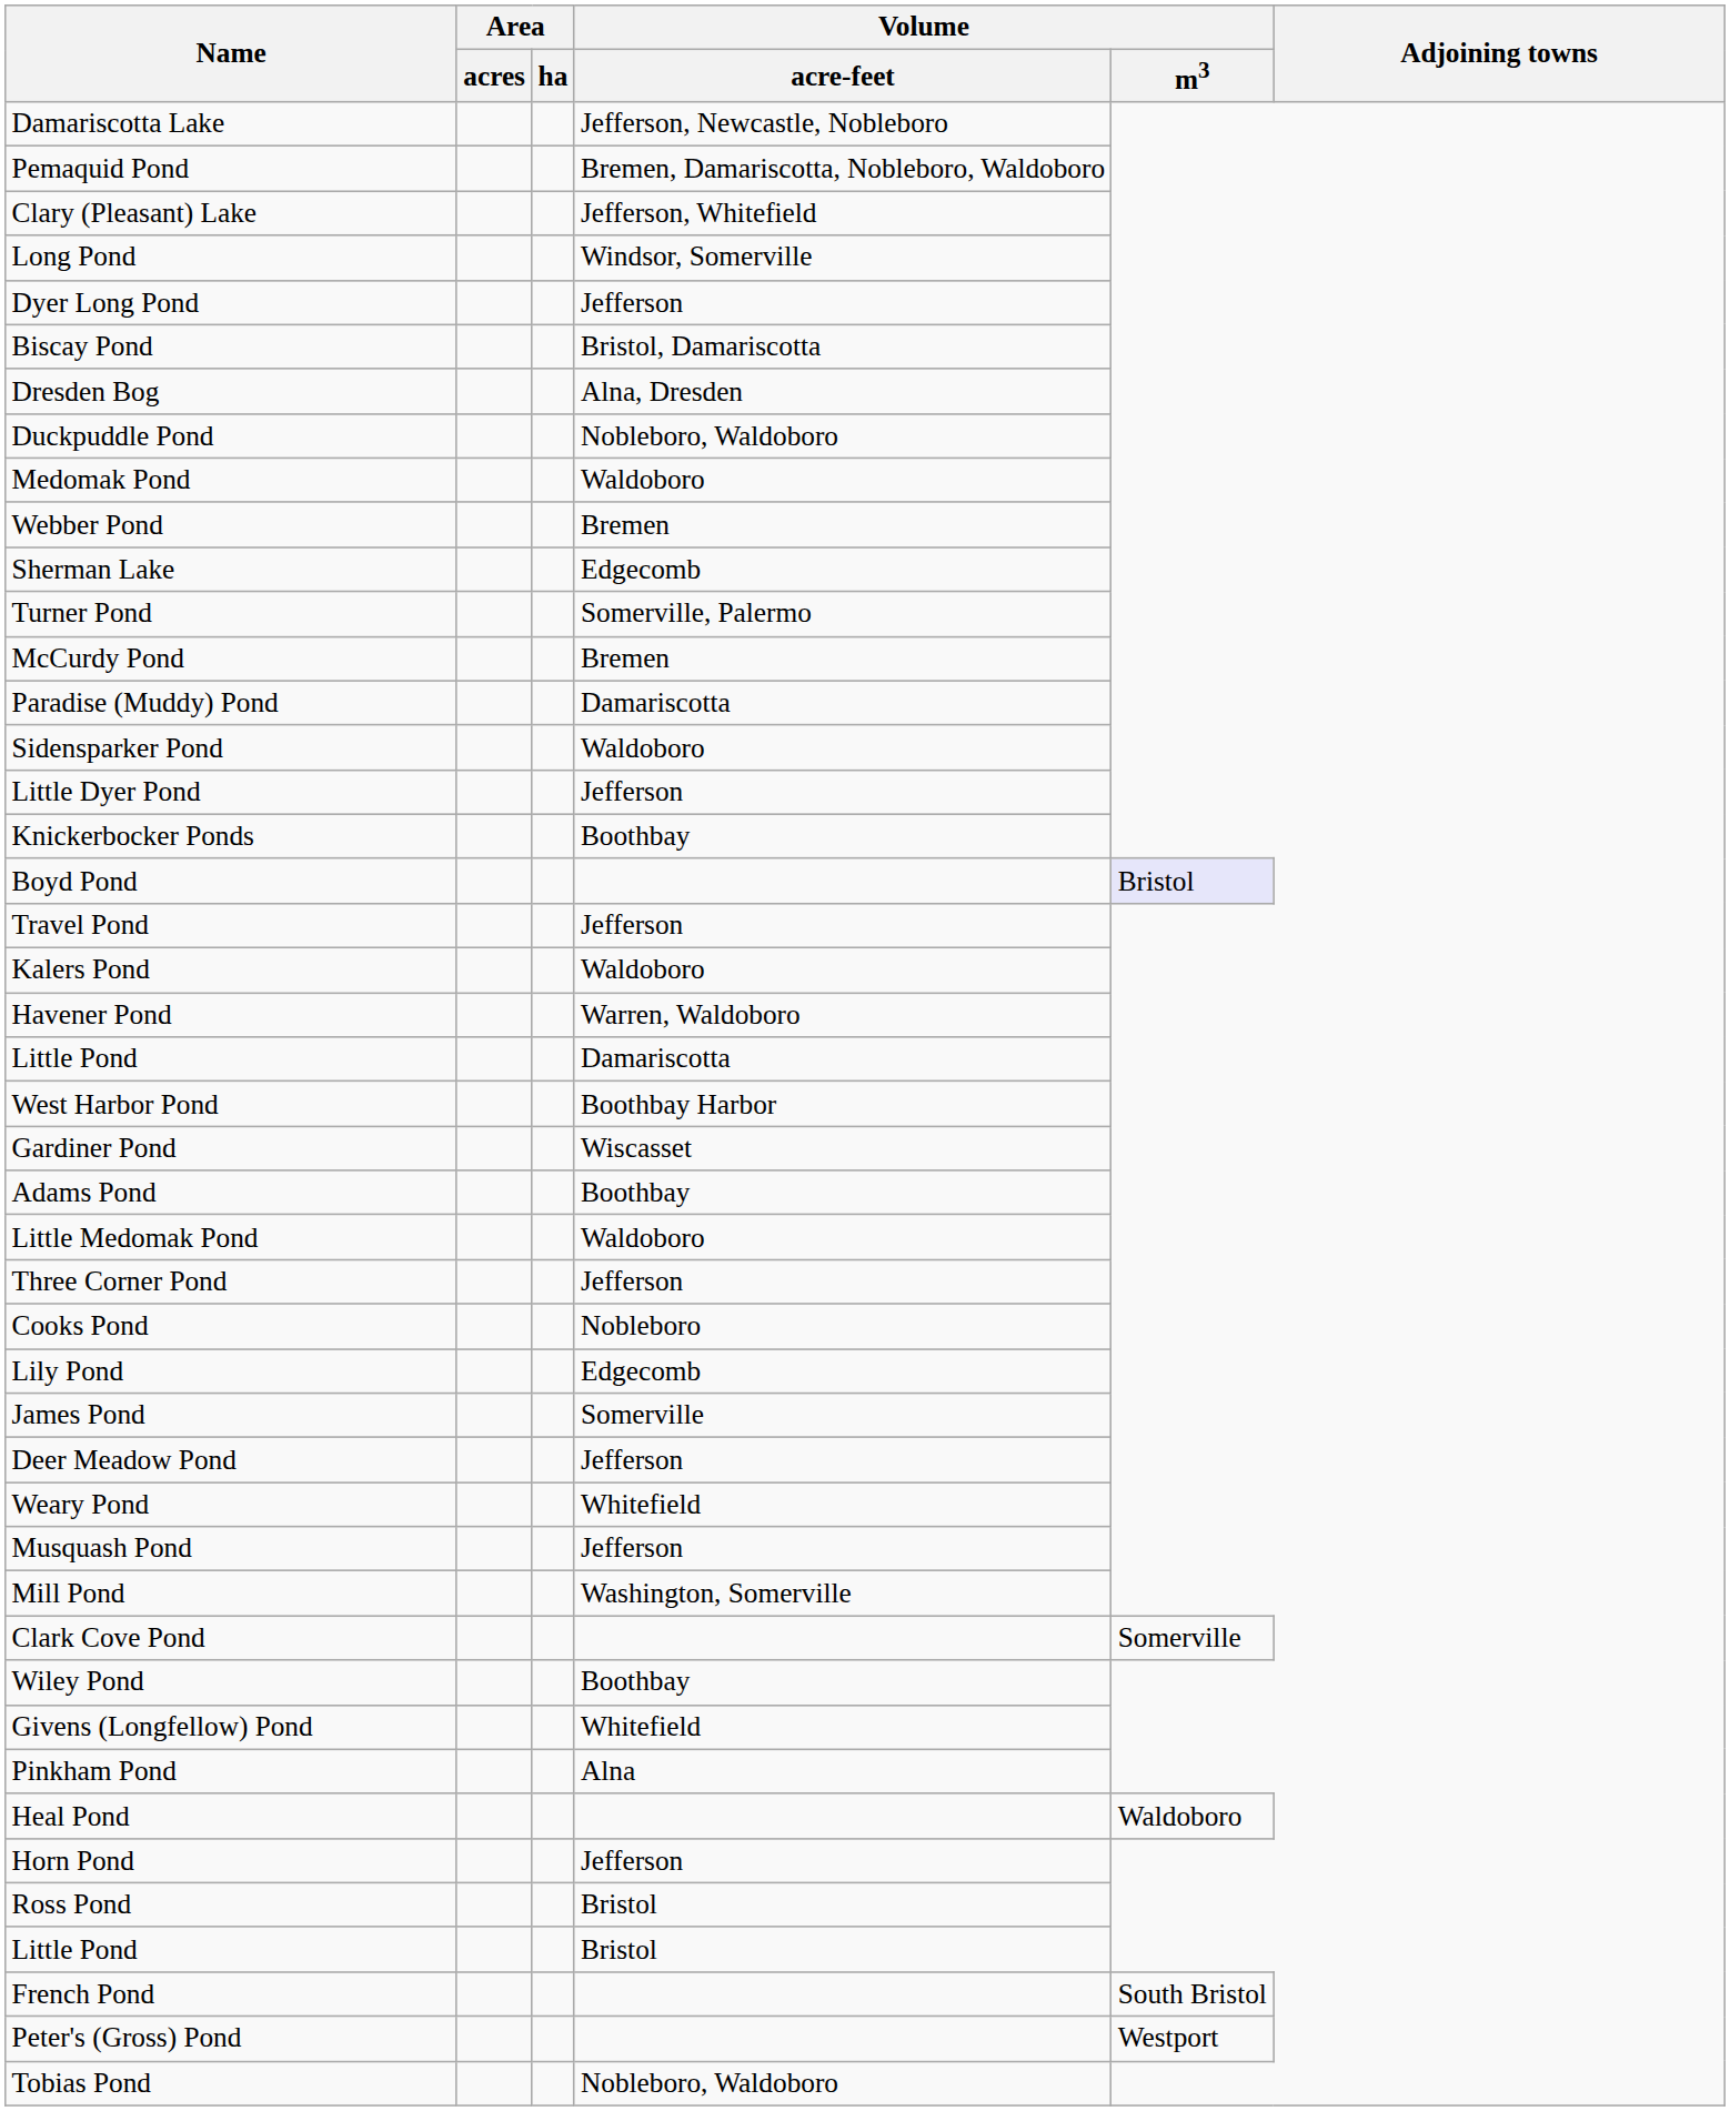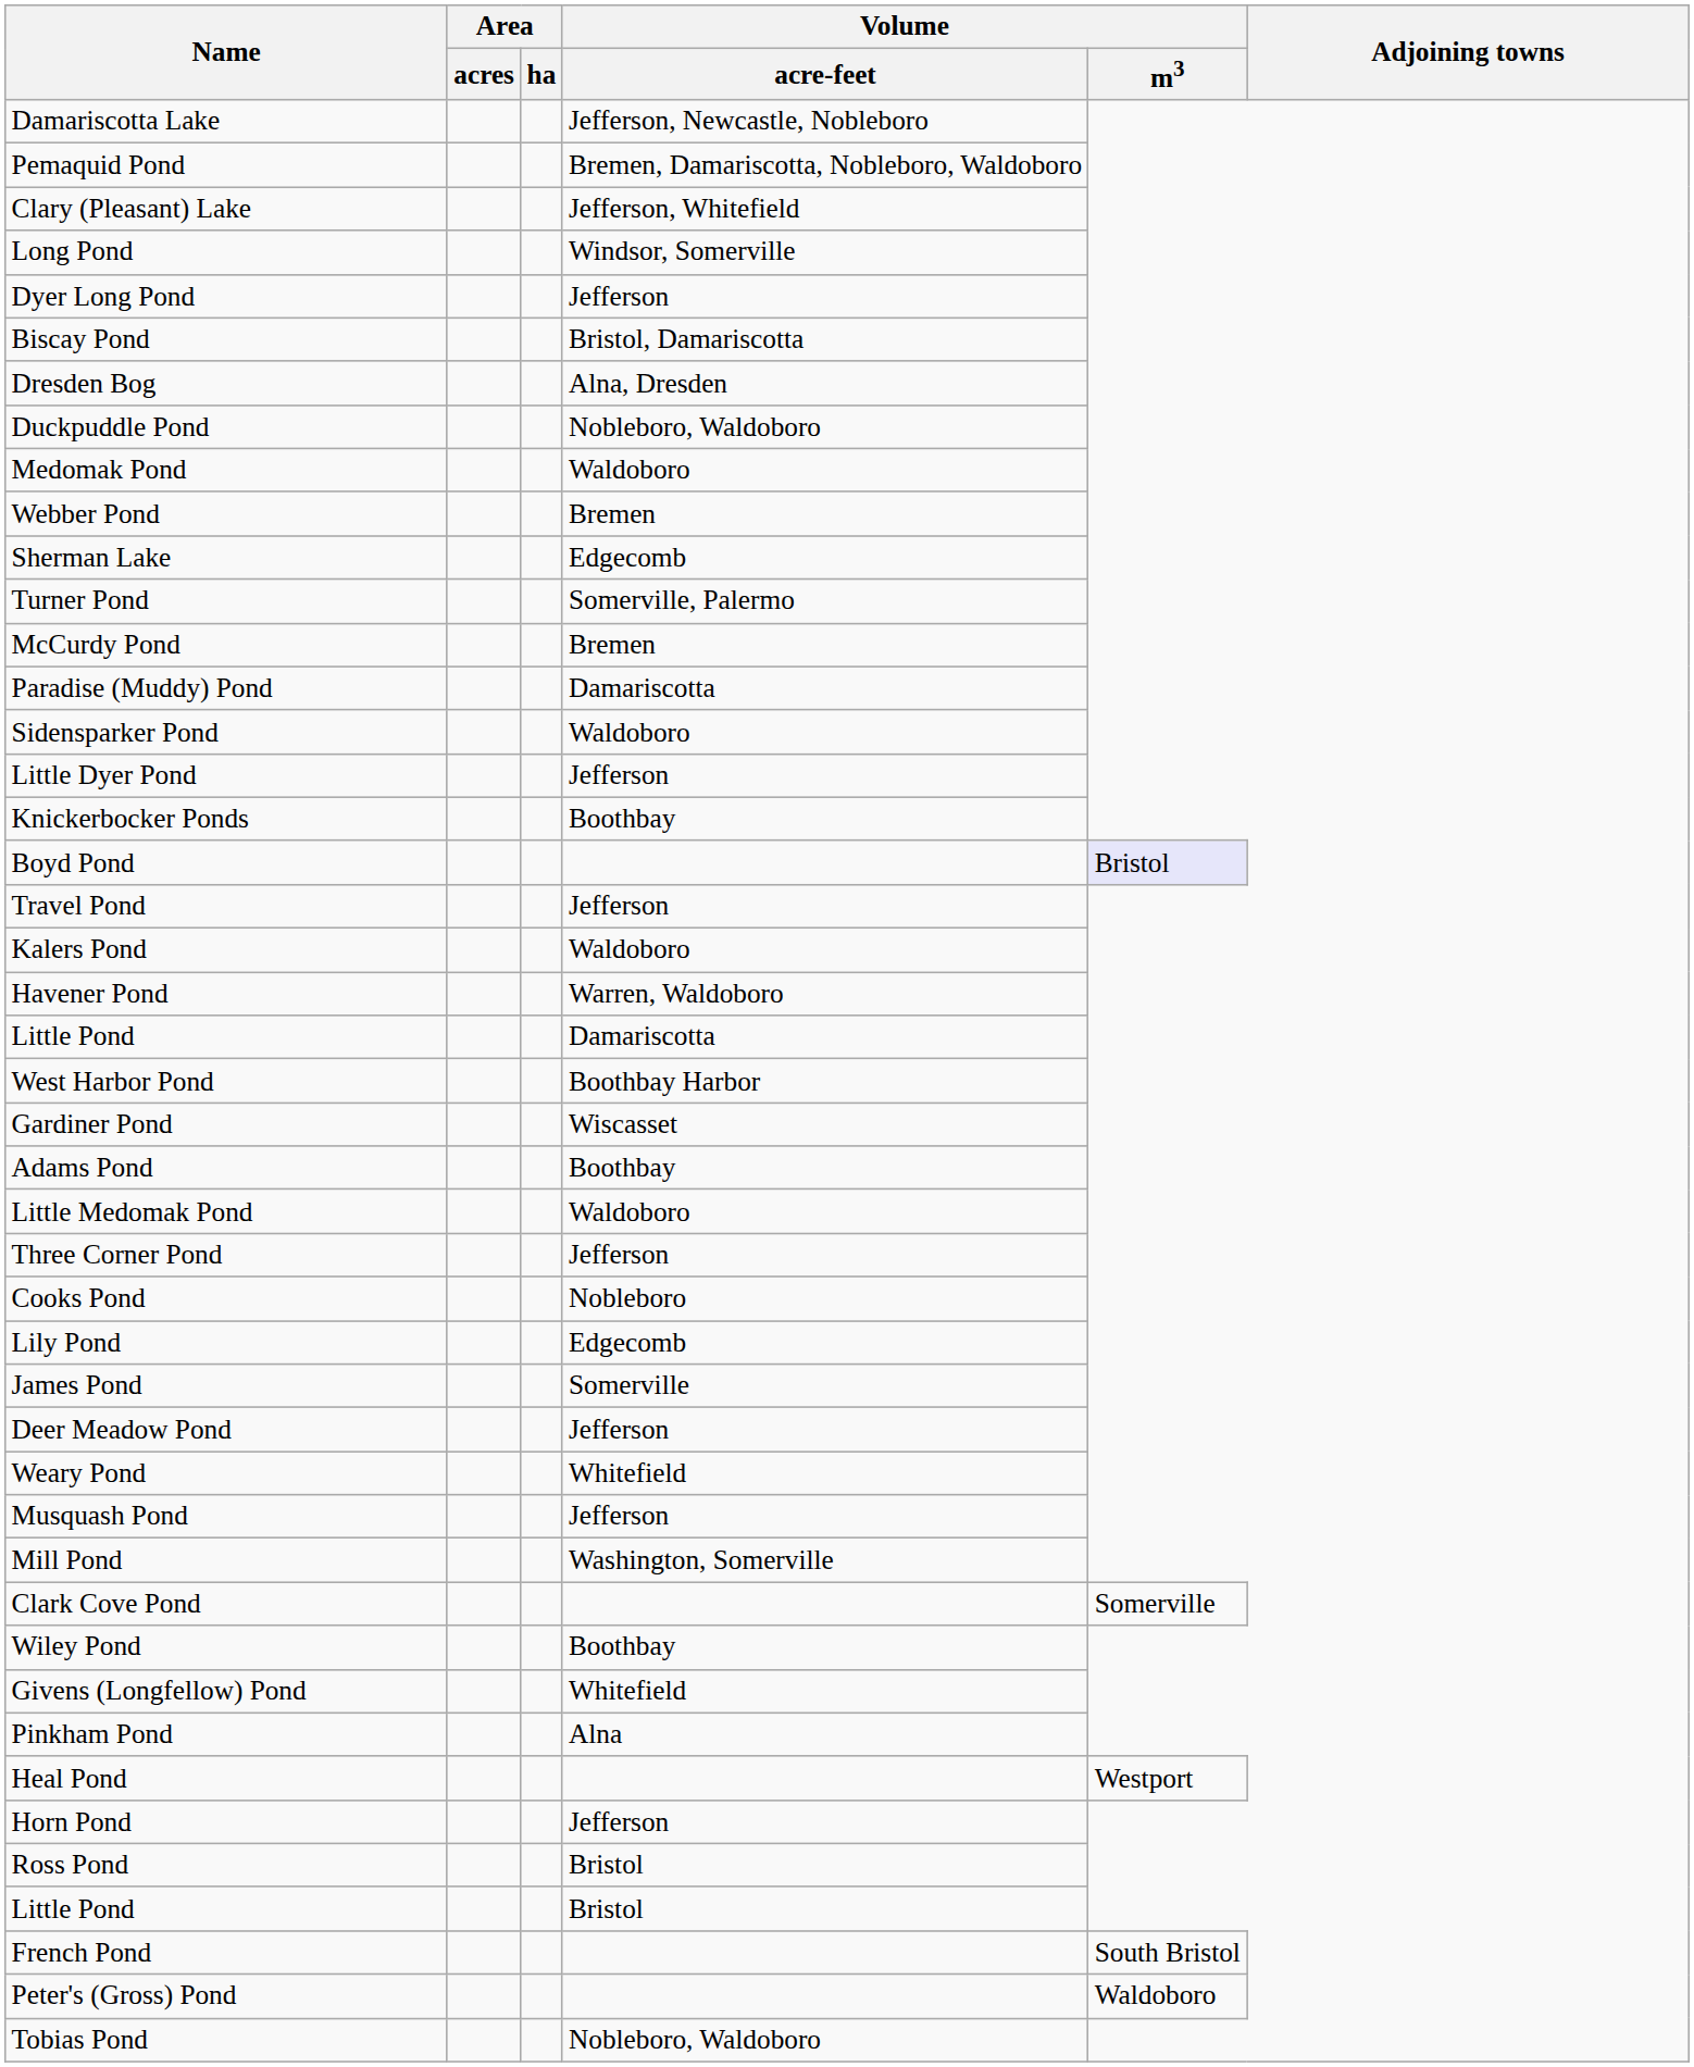Heal Pond | Volume / m3: Waldoboro -> Westport
Peter's (Gross) Pond | Volume / m3: Westport -> Waldoboro
